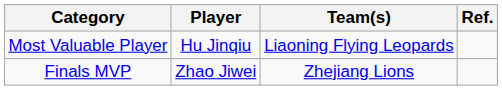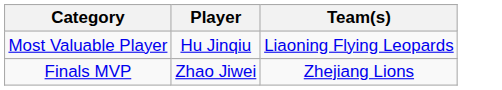- column: Ref.
